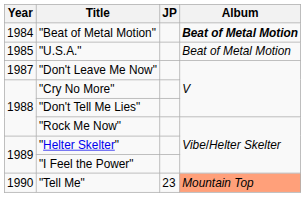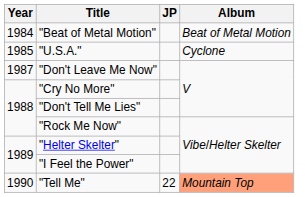"Beat of Metal Motion" | Album: bold -> normal
"U.S.A." | Album: Beat of Metal Motion -> Cyclone
"Tell Me" | JP: 23 -> 22
